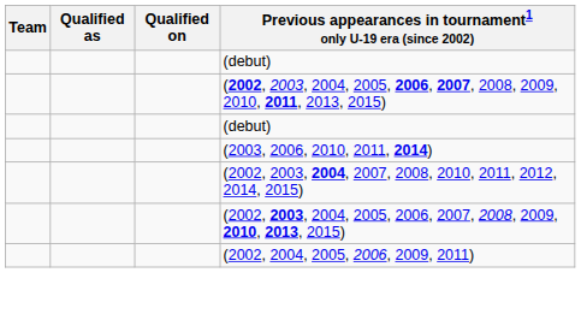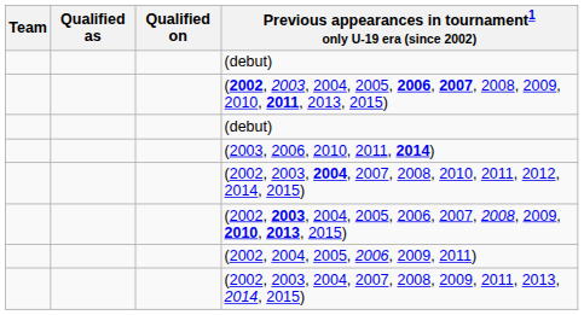+ row: (2002, 2003, 2004, 2007, 2008, 2009, 2011, 2013, 2014, 2015)
